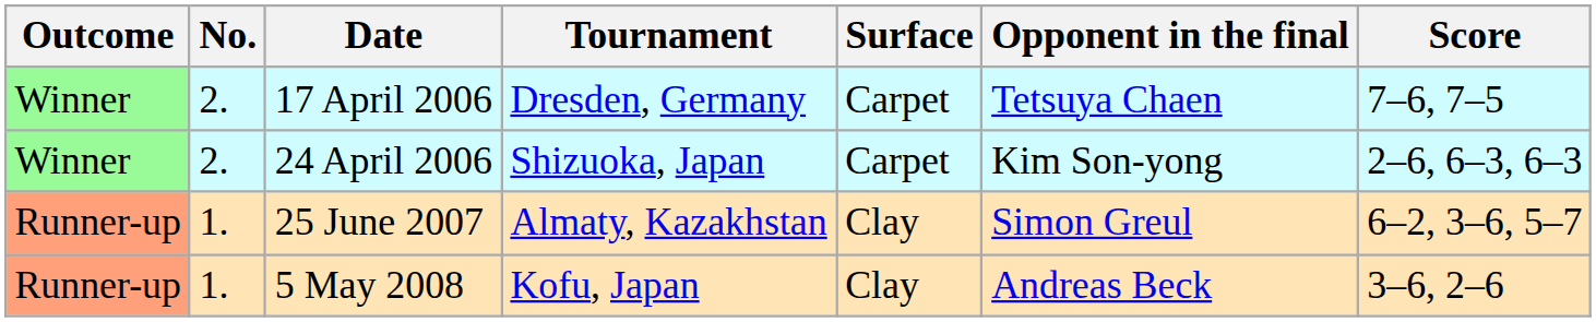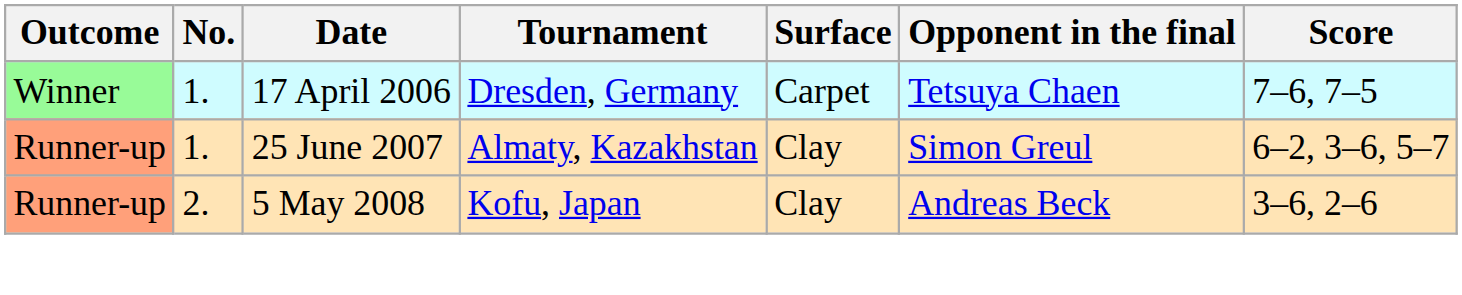17 April 2006 | No.: 2. -> 1.
- row: Winner | 2. | 24 April 2006 | Shizuoka, Japan | Carpet | Kim Son-yong | 2–6, 6–3, 6–3
5 May 2008 | No.: 1. -> 2.
